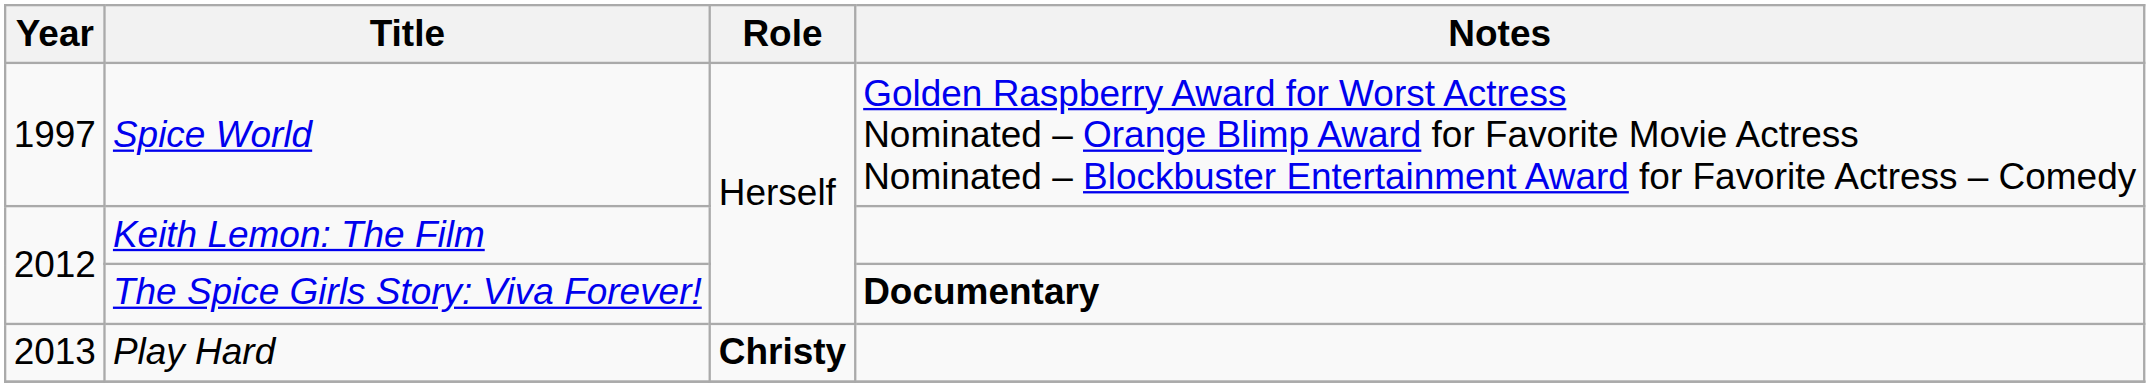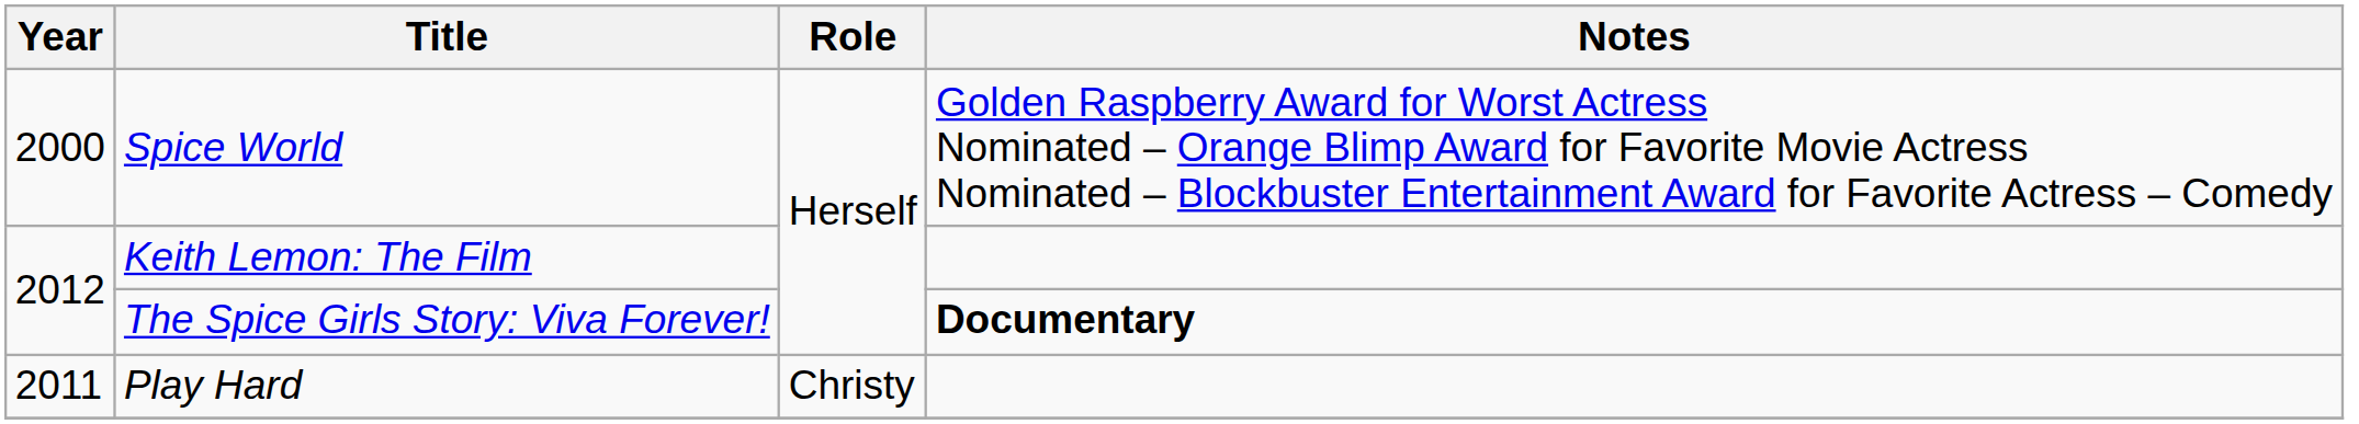Spice World | Year: 1997 -> 2000
Play Hard | Year: 2013 -> 2011
Play Hard | Role: bold -> normal
